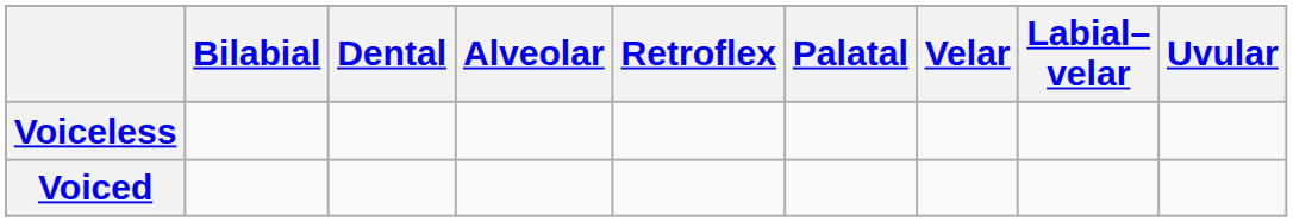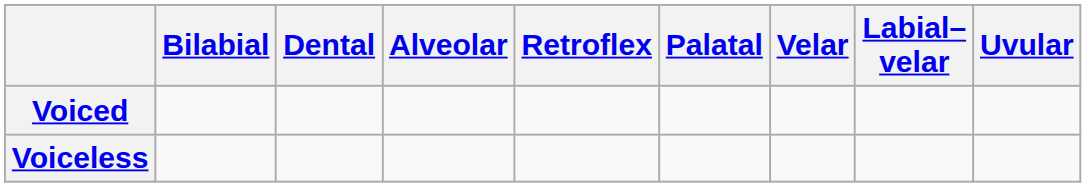rows swapped: Voiceless <-> Voiced
